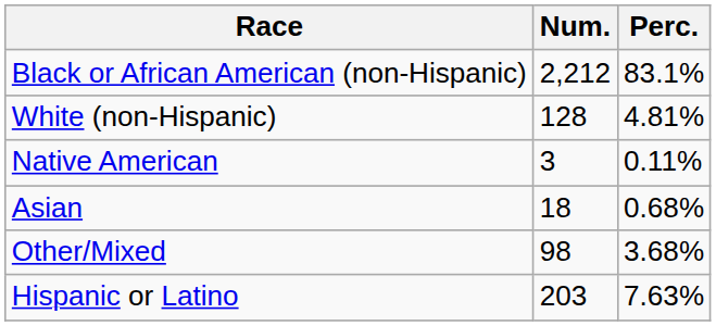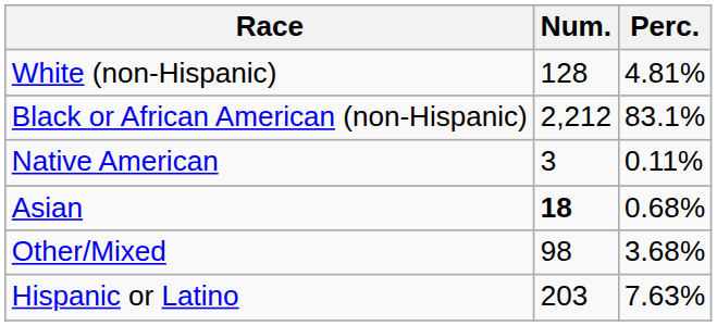rows swapped: White (non-Hispanic) <-> Black or African American (non-Hispanic)
Asian | Num.: normal -> bold
